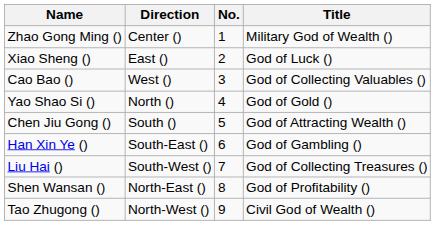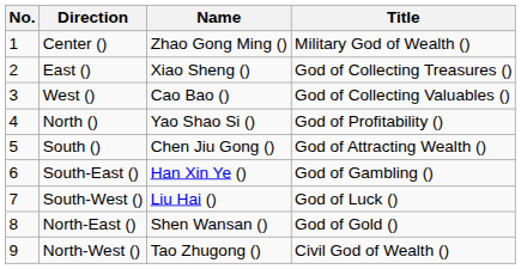columns swapped: No. <-> Name
East () | Title: God of Luck () -> God of Collecting Treasures ()
North () | Title: God of Gold () -> God of Profitability ()
South-West () | Title: God of Collecting Treasures () -> God of Luck ()
North-East () | Title: God of Profitability () -> God of Gold ()
